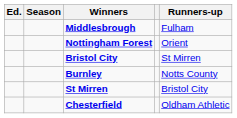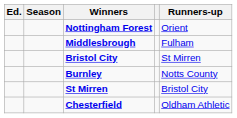rows swapped: Middlesbrough <-> Nottingham Forest
